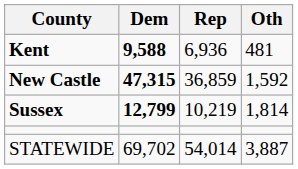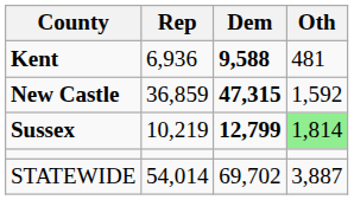columns swapped: Dem <-> Rep
Sussex | Oth: no background -> lightgreen background
